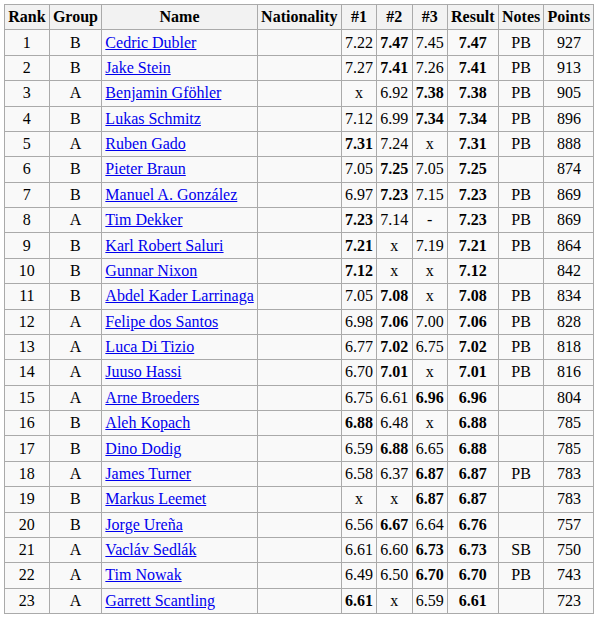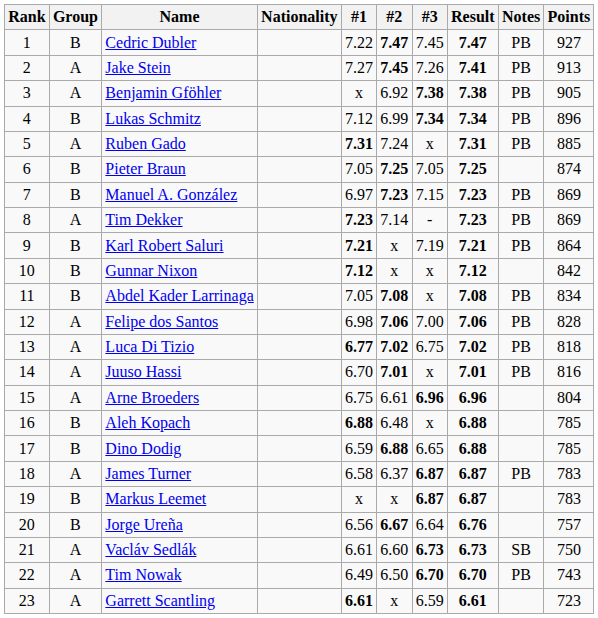Jake Stein | Group: B -> A
Jake Stein | #2: 7.41 -> 7.45
Ruben Gado | Points: 888 -> 885
Luca Di Tizio | #1: normal -> bold
